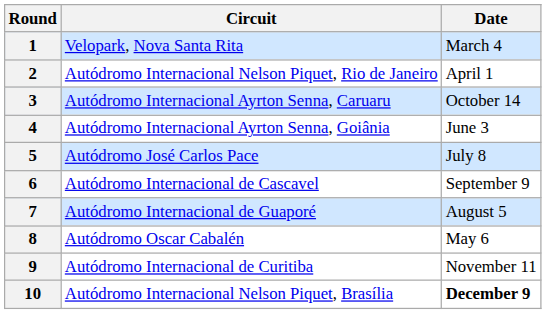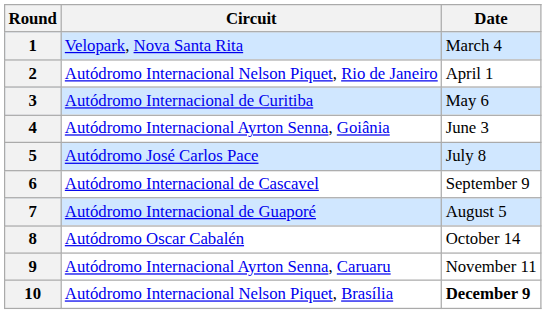3 | Circuit: Autódromo Internacional Ayrton Senna, Caruaru -> Autódromo Internacional de Curitiba
3 | Date: October 14 -> May 6
8 | Date: May 6 -> October 14
9 | Circuit: Autódromo Internacional de Curitiba -> Autódromo Internacional Ayrton Senna, Caruaru
